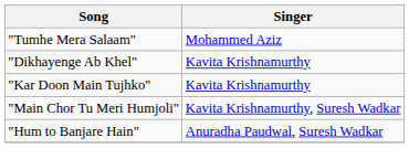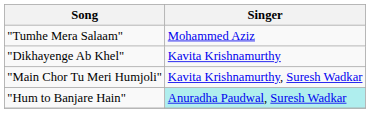- row: "Kar Doon Main Tujhko" | Kavita Krishnamurthy
"Hum to Banjare Hain" | Singer: no background -> paleturquoise background
